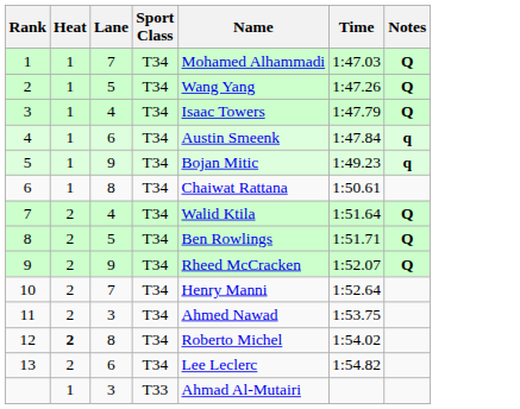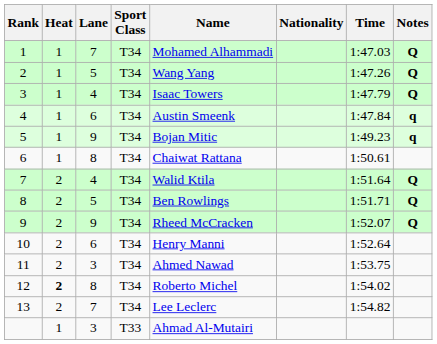+ column: Nationality
10 | Lane: 7 -> 6
13 | Lane: 6 -> 7
